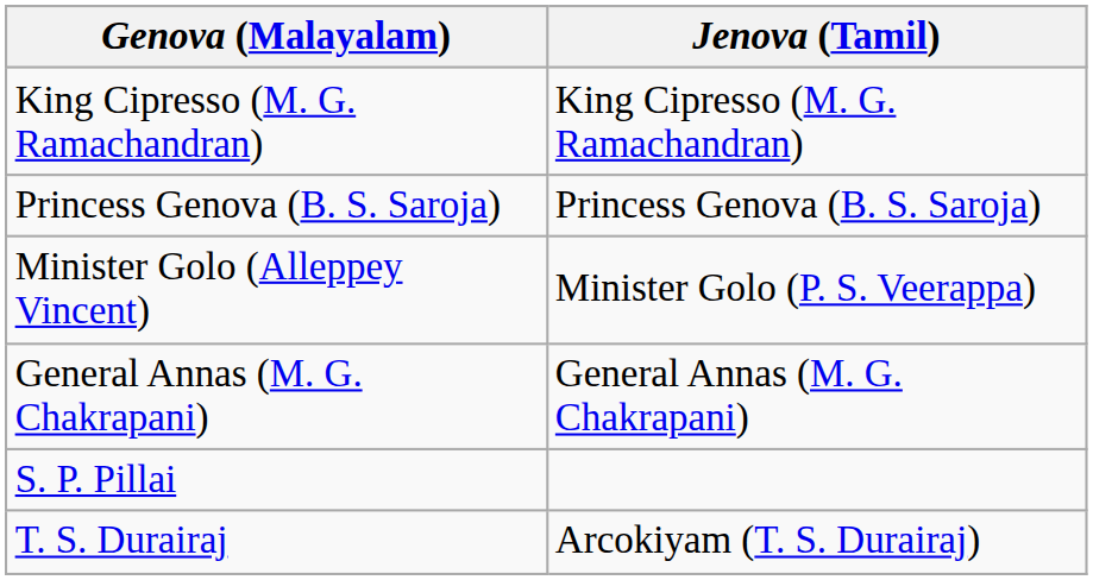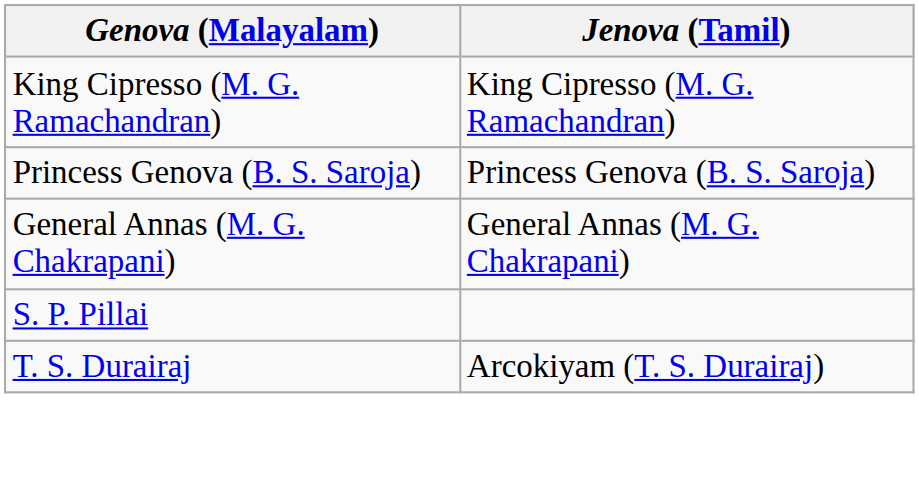- row: Minister Golo (Alleppey Vincent) | Minister Golo (P. S. Veerappa)
